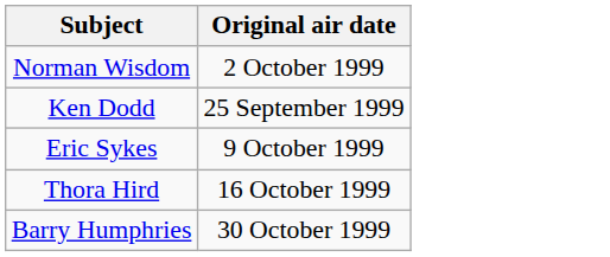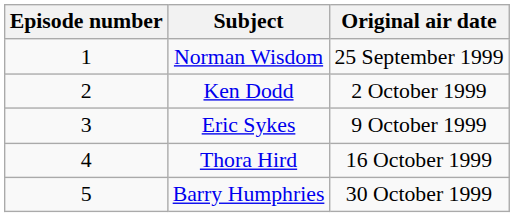+ column: Episode number | 1 | 2 | 3 | 4 | 5
Norman Wisdom | Original air date: 2 October 1999 -> 25 September 1999
Ken Dodd | Original air date: 25 September 1999 -> 2 October 1999
